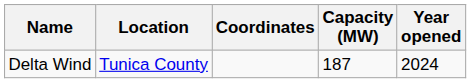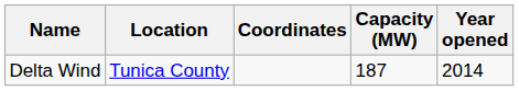Delta Wind | Year opened: 2024 -> 2014
